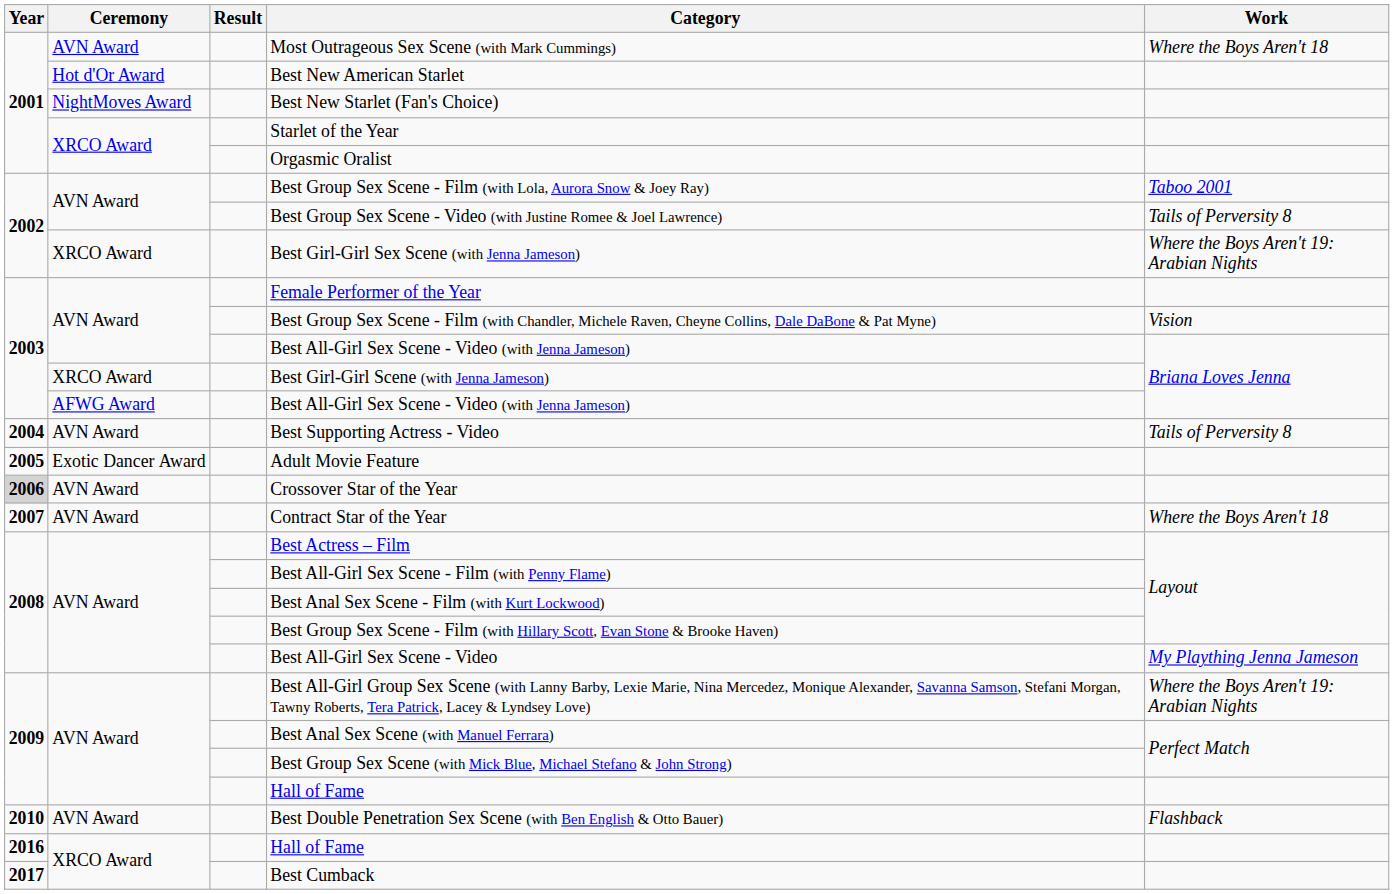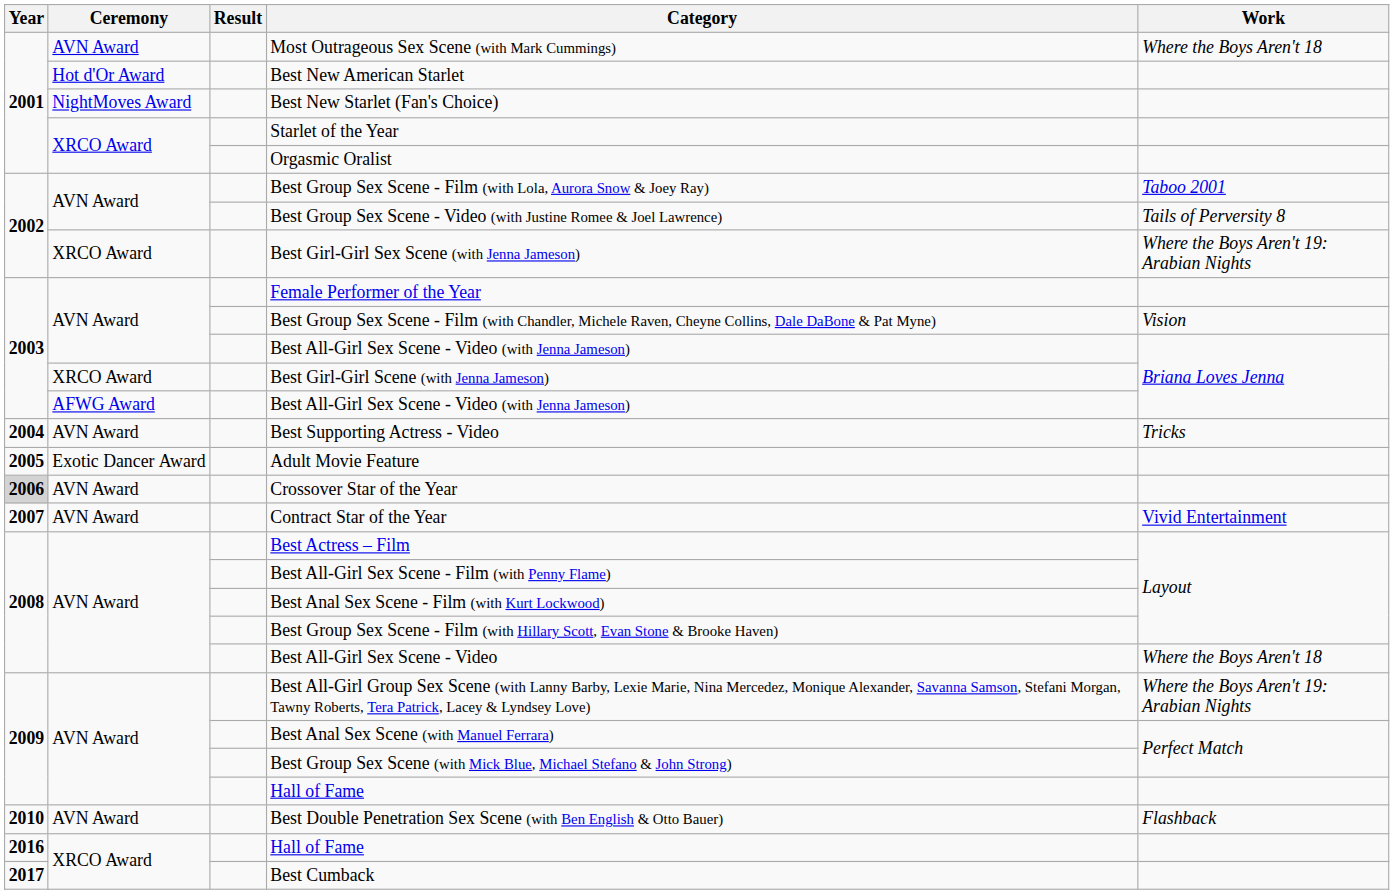Best Supporting Actress - Video | Work: Tails of Perversity 8 -> Tricks
Contract Star of the Year | Work: Where the Boys Aren't 18 -> Vivid Entertainment
Best All-Girl Sex Scene - Video | Work: My Plaything Jenna Jameson -> Where the Boys Aren't 18
